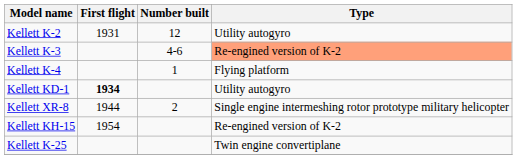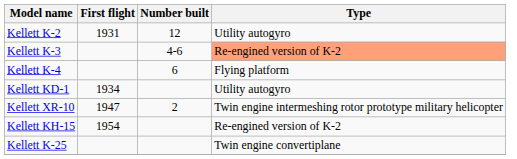Kellett K-4 | Number built: 1 -> 6
Kellett KD-1 | First flight: bold -> normal
- row: Kellett XR-8 | 1944 | 2 | Single engine intermeshing rotor prototype military helicopter
+ row: Kellett XR-10 | 1947 | 2 | Twin engine intermeshing rotor prototype military helicopter
